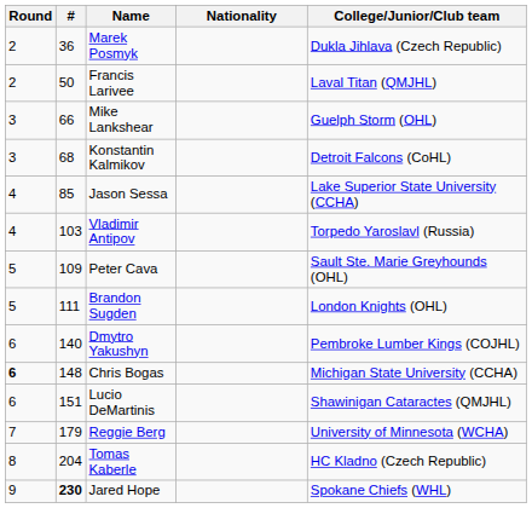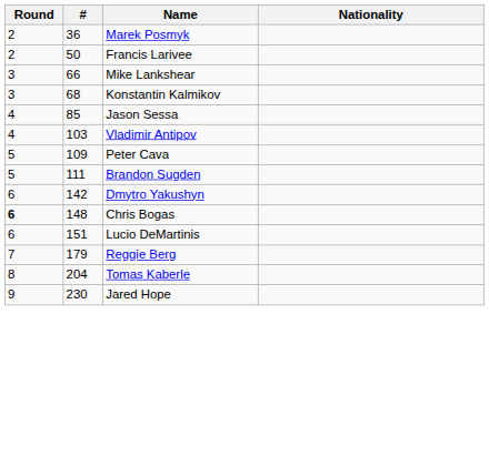- column: College/Junior/Club team | Dukla Jihlava (Czech Republic) | Laval Titan (QMJHL) | Guelph Storm (OHL) | Detroit Falcons (CoHL) | Lake Superior State University (CCHA) | Torpedo Yaroslavl (Russia) | Sault Ste. Marie Greyhounds (OHL) | London Knights (OHL) | Pembroke Lumber Kings (COJHL) | Michigan State University (CCHA) | Shawinigan Cataractes (QMJHL) | University of Minnesota (WCHA) | HC Kladno (Czech Republic) | Spokane Chiefs (WHL)
Dmytro Yakushyn | #: 140 -> 142
Jared Hope | #: bold -> normal
